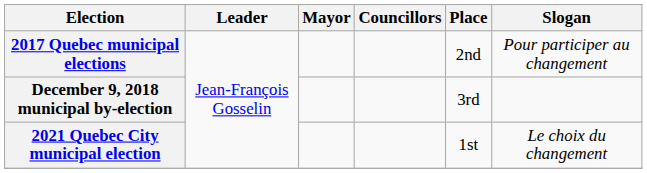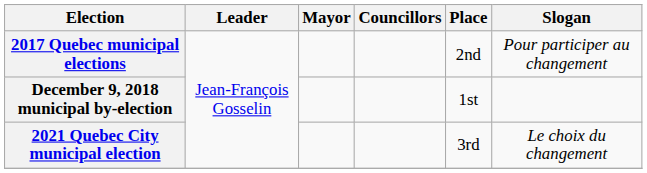December 9, 2018 municipal by-election | Place: 3rd -> 1st
2021 Quebec City municipal election | Place: 1st -> 3rd
